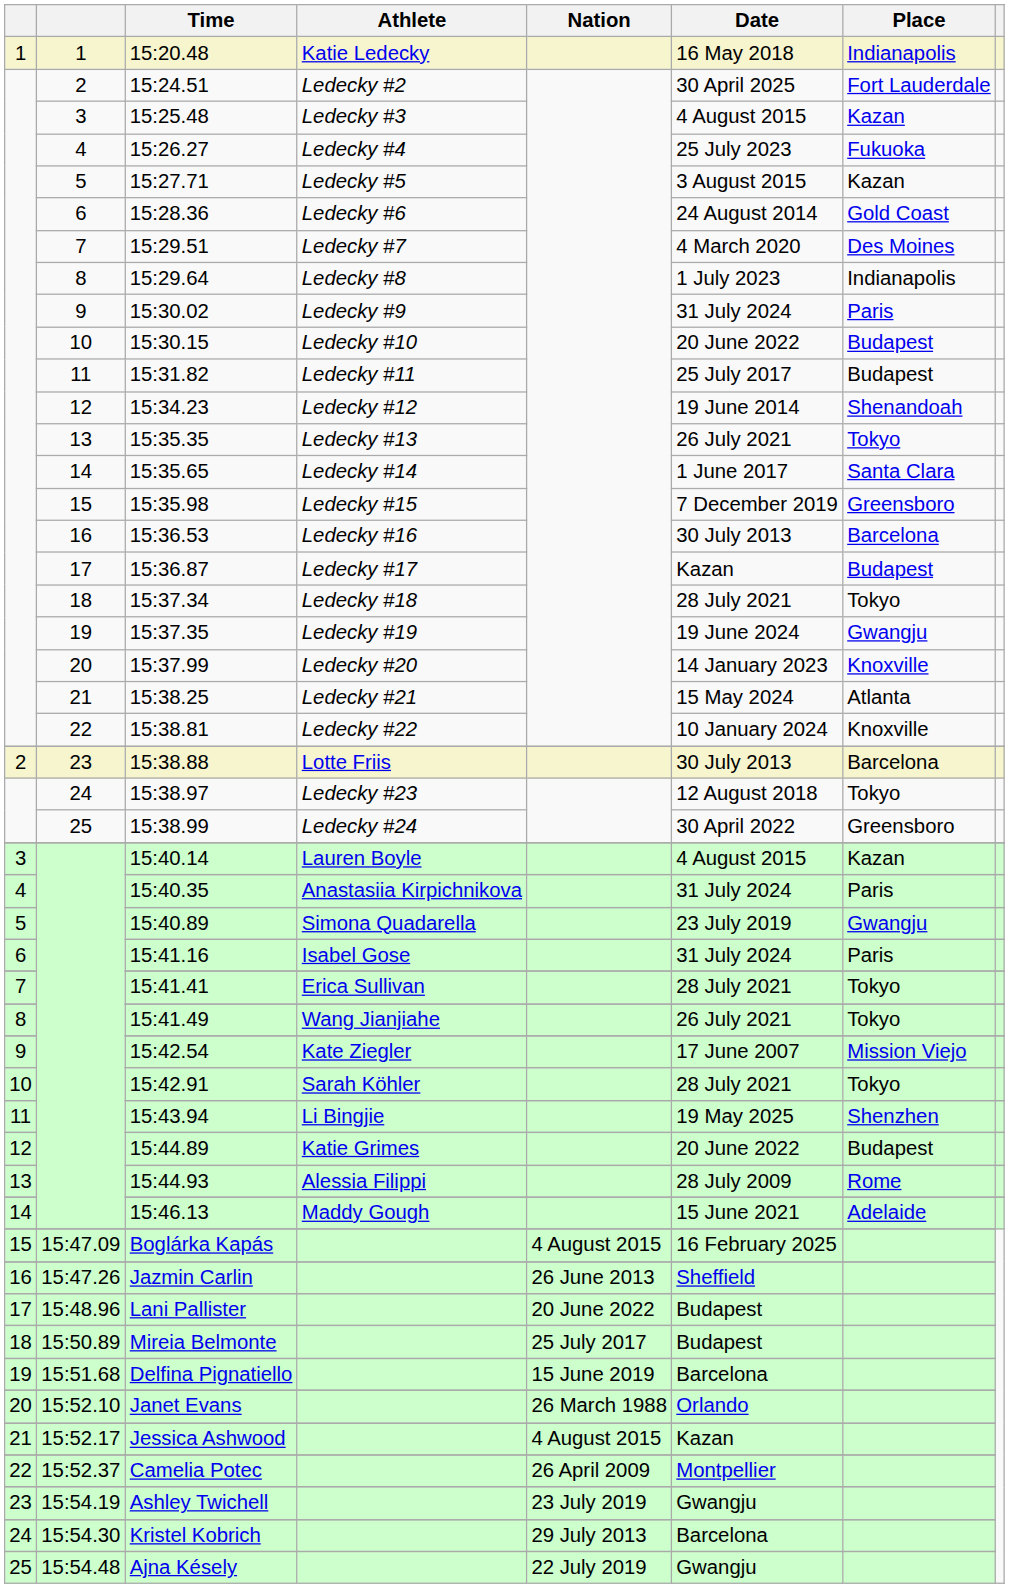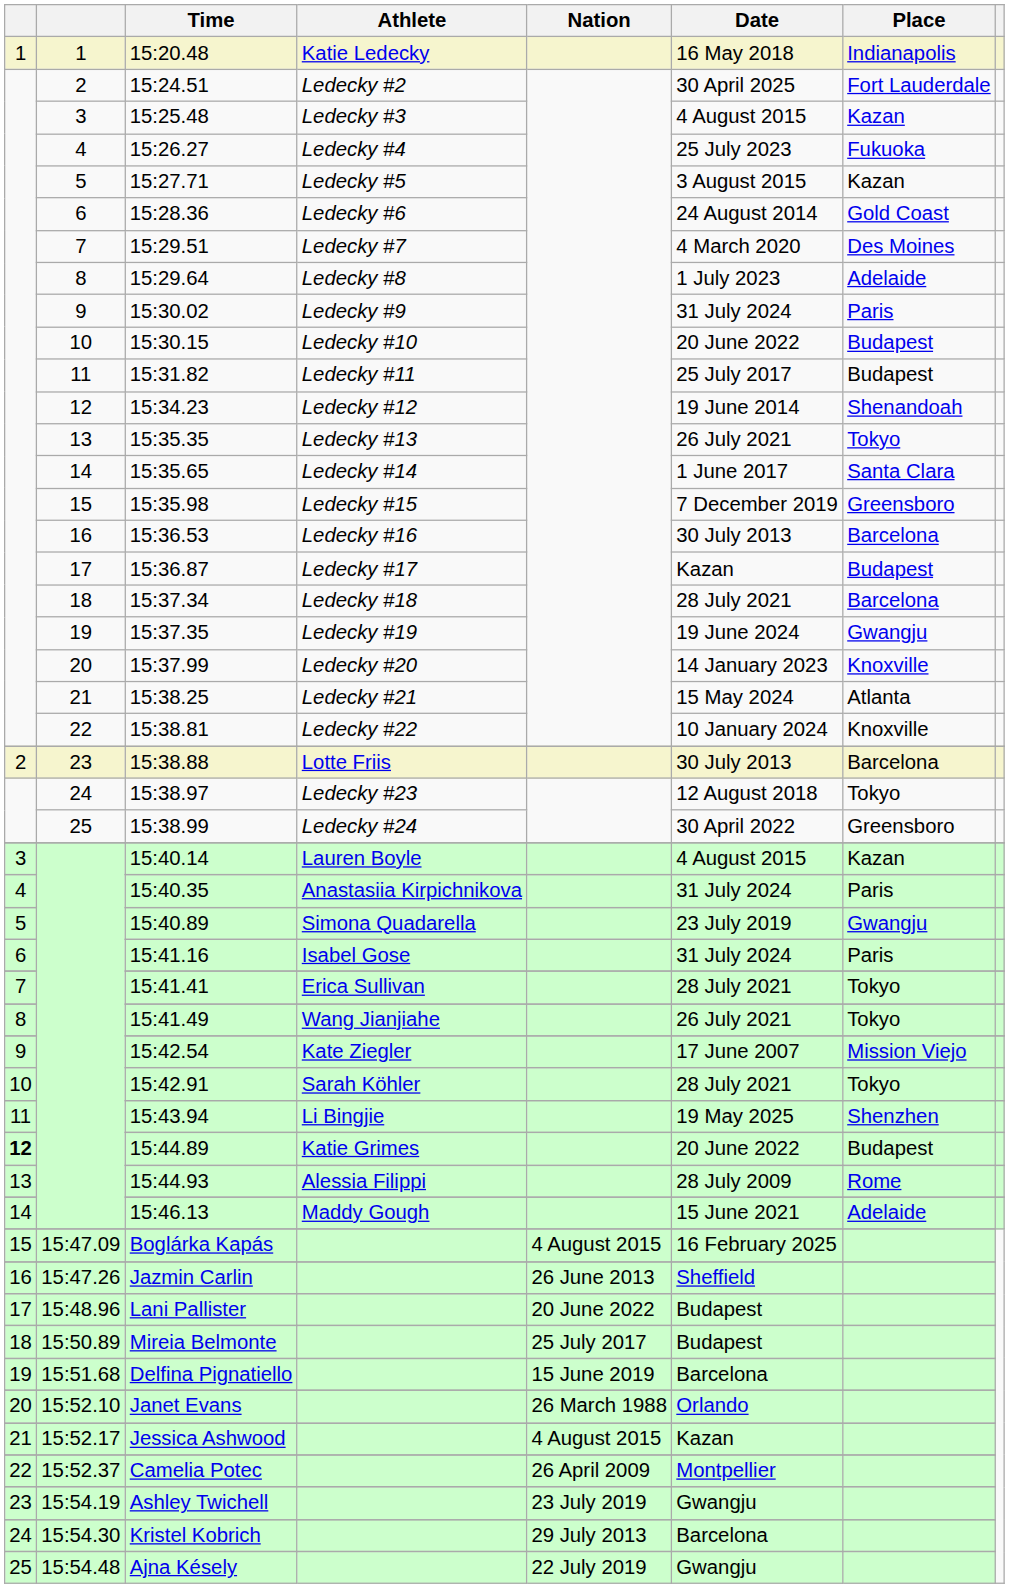15:29.64 | Place: Indianapolis -> Adelaide
15:37.34 | Place: Tokyo -> Barcelona
15:44.89 | column 1: normal -> bold
